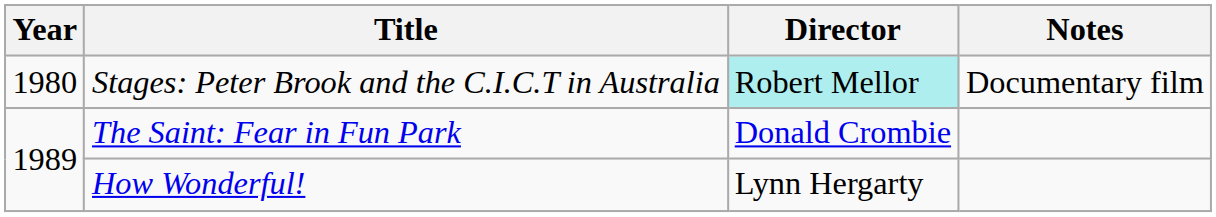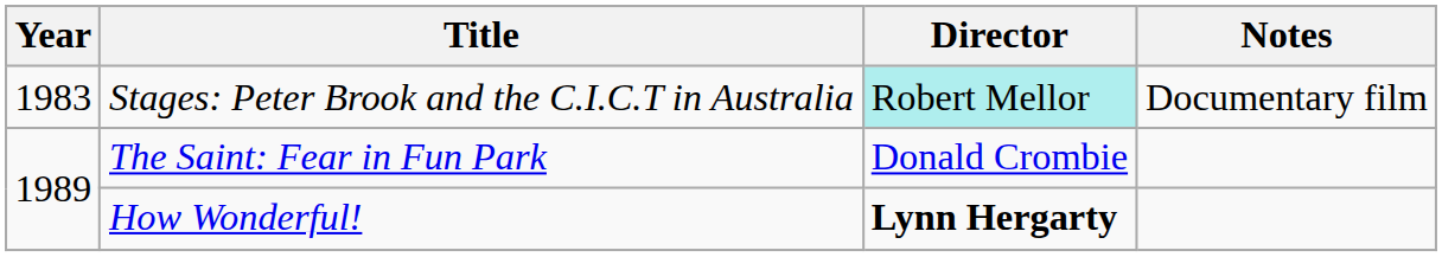Stages: Peter Brook and the C.I.C.T in Australia | Year: 1980 -> 1983
How Wonderful! | Director: normal -> bold
